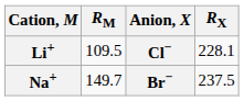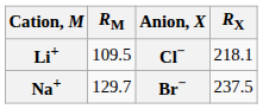Li+ | RX: 228.1 -> 218.1
Na+ | RM: 149.7 -> 129.7
